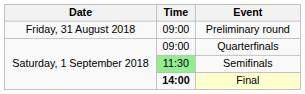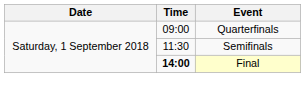- row: Friday, 31 August 2018 | 09:00 | Preliminary round
Semifinals | Time: lightgreen background -> no background
